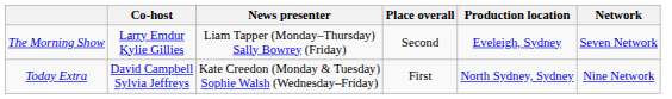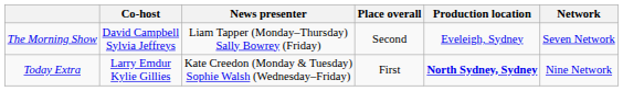The Morning Show | Co-host: Larry Emdur Kylie Gillies -> David Campbell Sylvia Jeffreys
Today Extra | Co-host: David Campbell Sylvia Jeffreys -> Larry Emdur Kylie Gillies
Today Extra | Production location: normal -> bold
